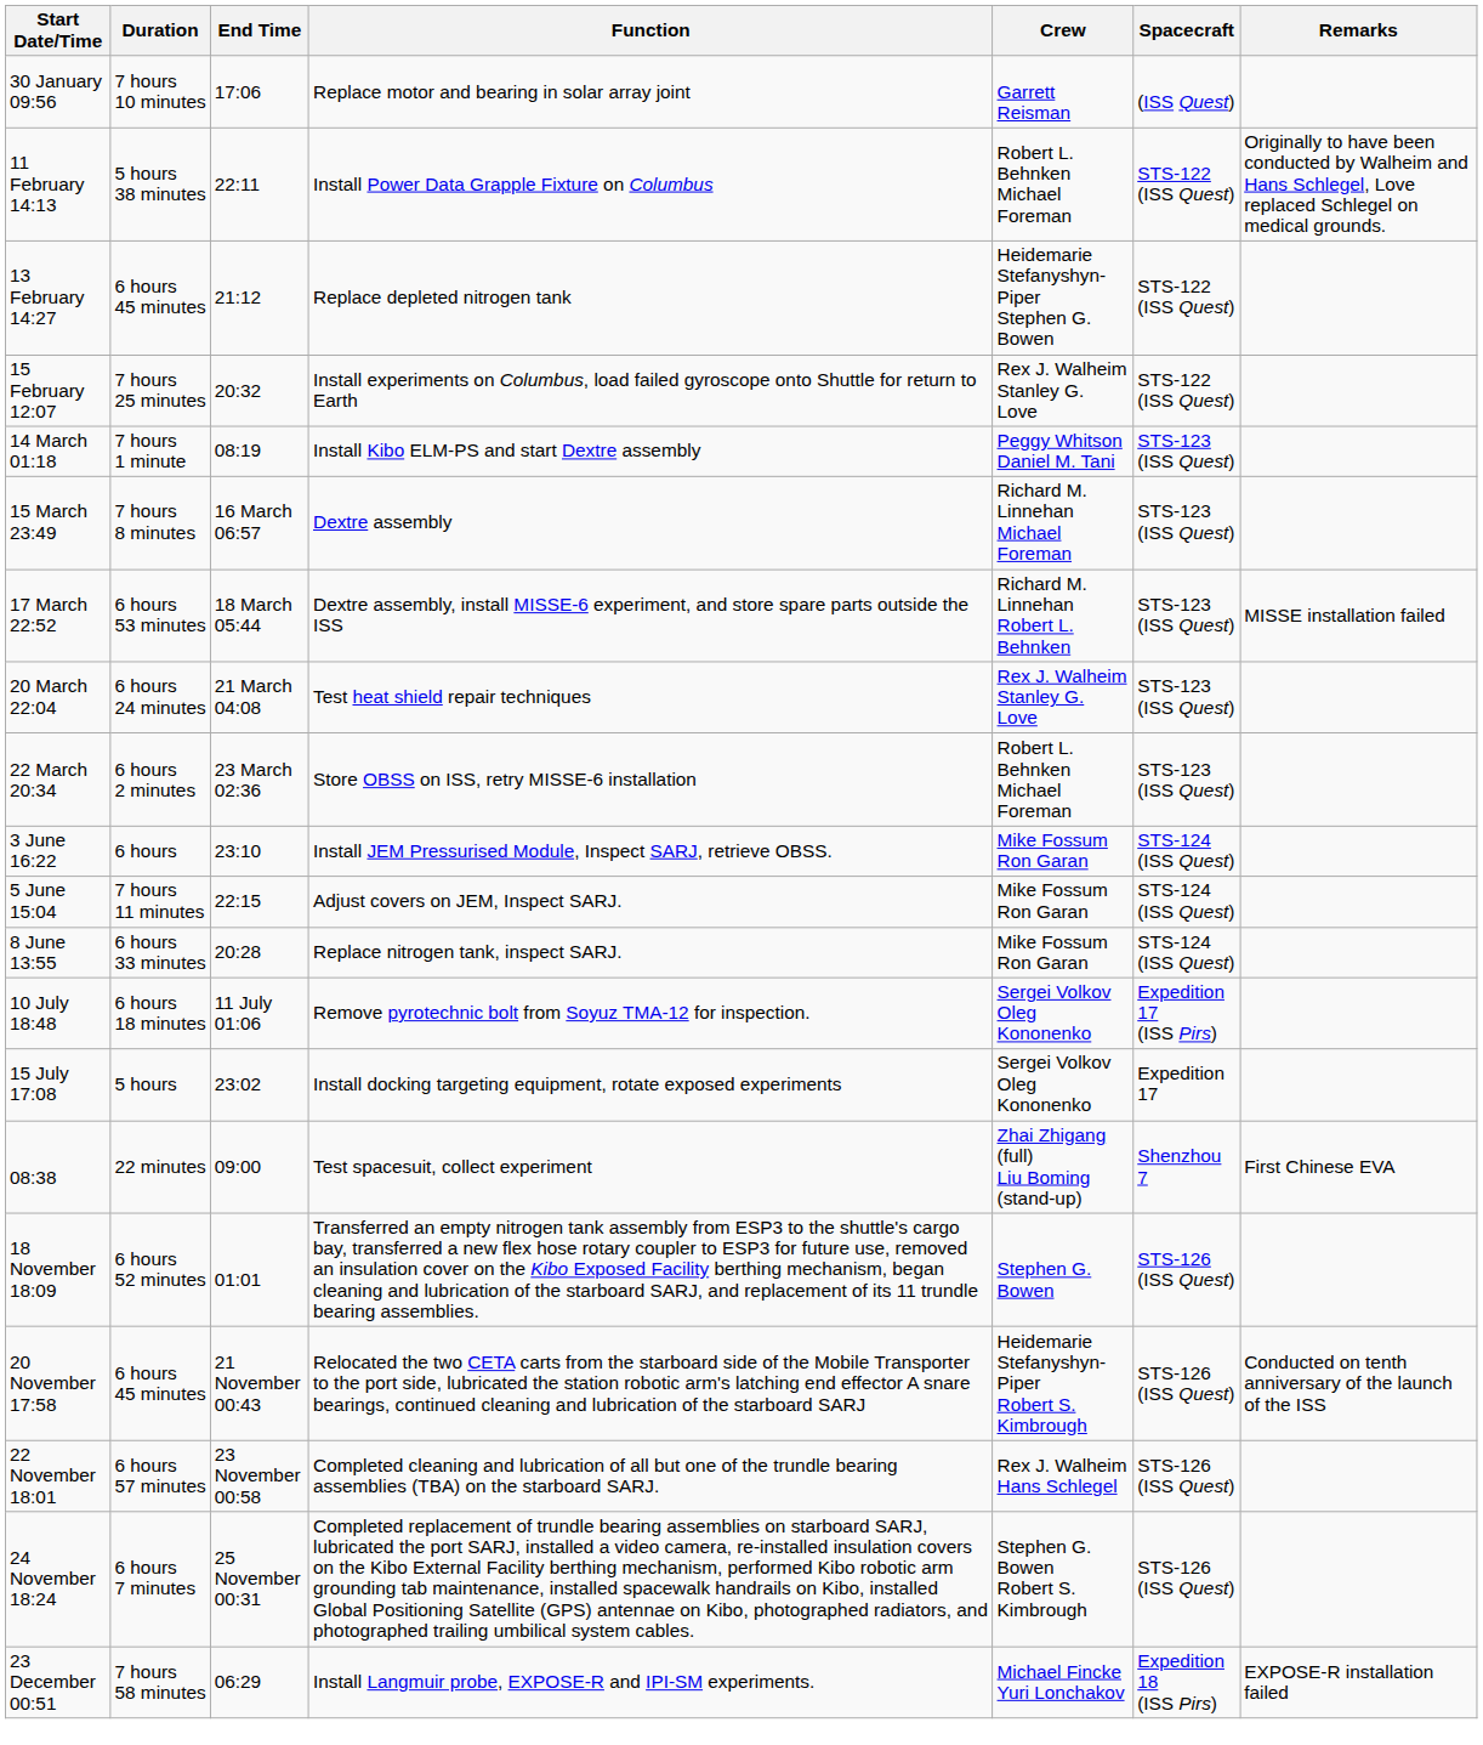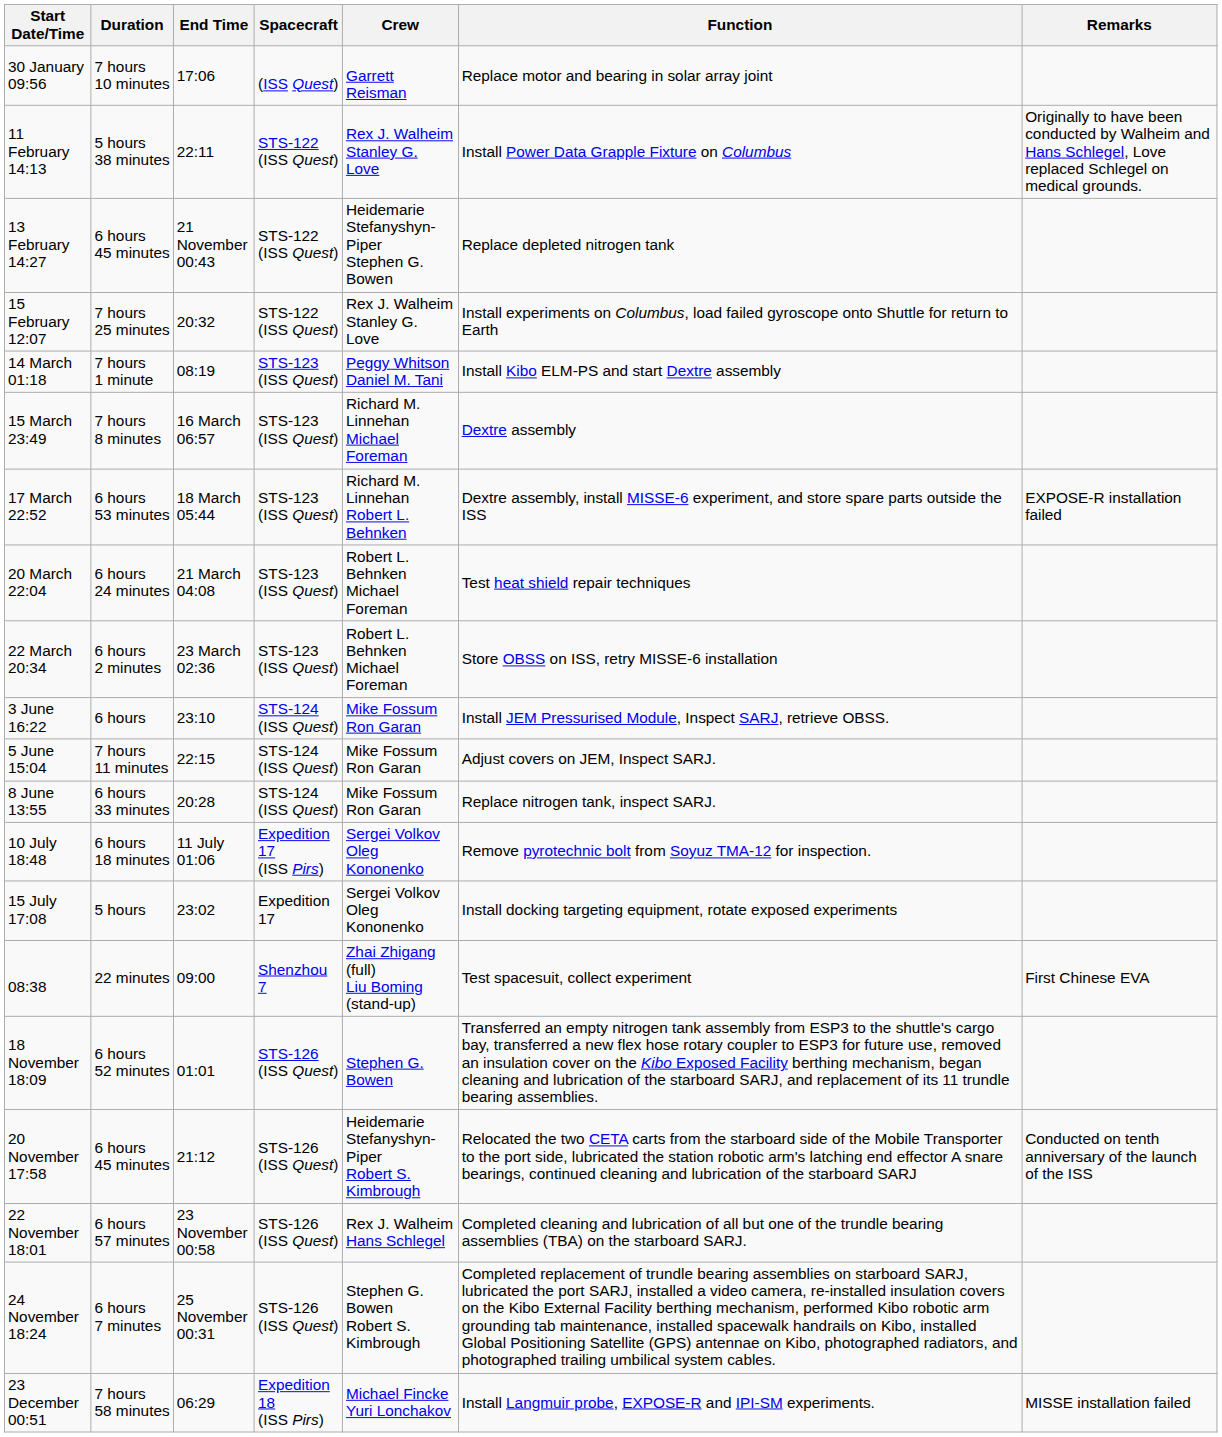columns swapped: Spacecraft <-> Function
11 February 14:13 | Crew: Robert L. Behnken Michael Foreman -> Rex J. Walheim Stanley G. Love
13 February 14:27 | End Time: 21:12 -> 21 November 00:43
17 March 22:52 | Remarks: MISSE installation failed -> EXPOSE-R installation failed
20 March 22:04 | Crew: Rex J. Walheim Stanley G. Love -> Robert L. Behnken Michael Foreman
20 November 17:58 | End Time: 21 November 00:43 -> 21:12
23 December 00:51 | Remarks: EXPOSE-R installation failed -> MISSE installation failed
